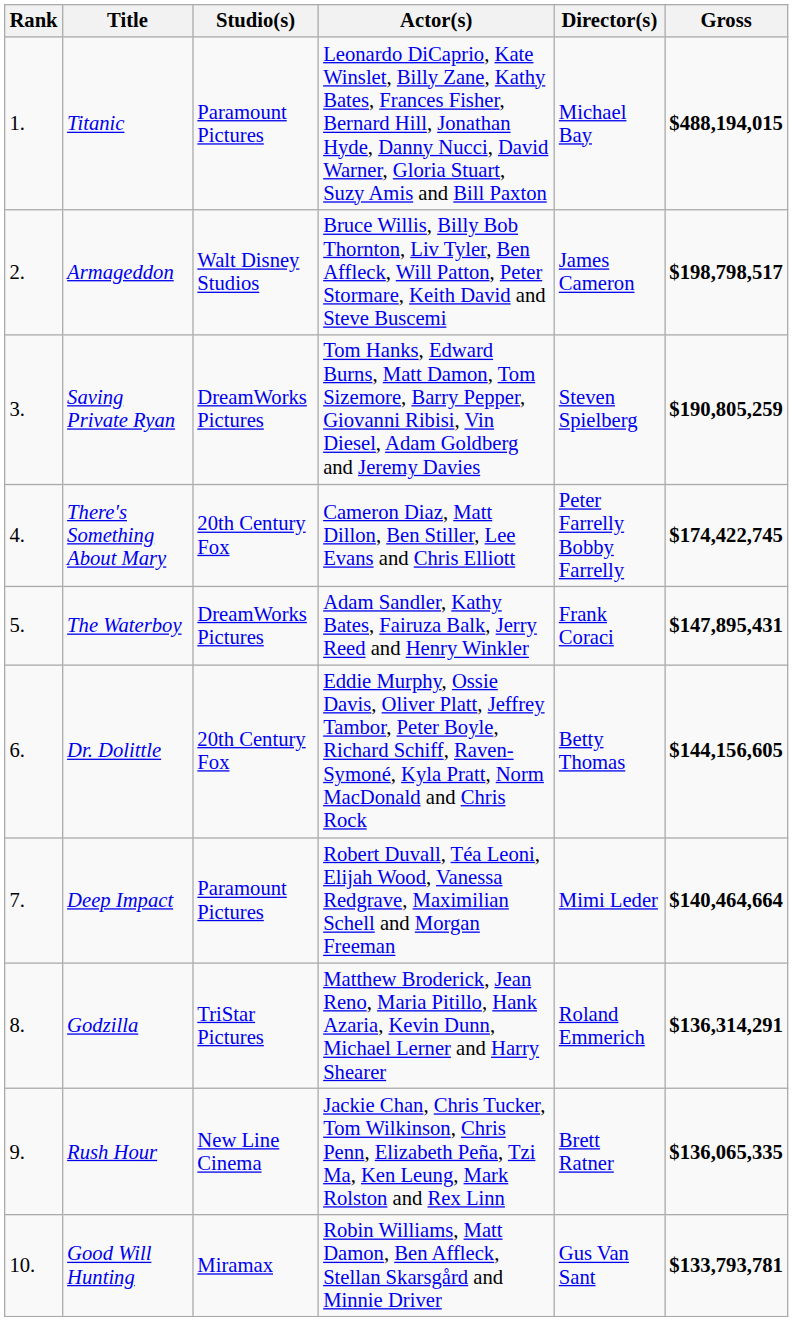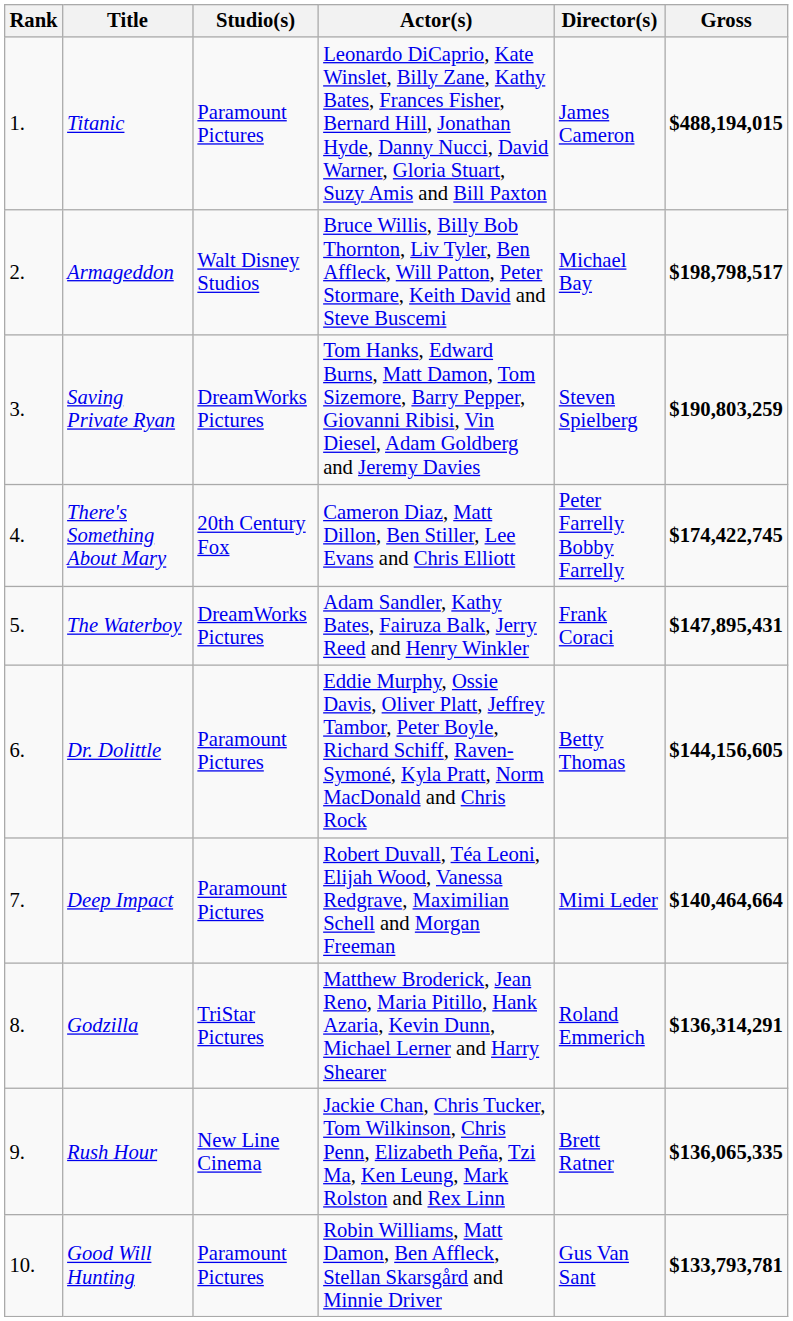Titanic | Director(s): Michael Bay -> James Cameron
Armageddon | Director(s): James Cameron -> Michael Bay
Saving Private Ryan | Gross: $190,805,259 -> $190,803,259
Dr. Dolittle | Studio(s): 20th Century Fox -> Paramount Pictures
Good Will Hunting | Studio(s): Miramax -> Paramount Pictures
